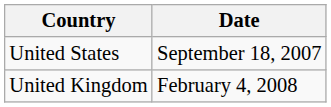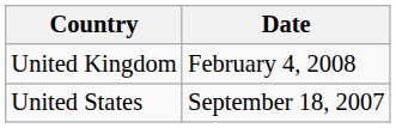rows swapped: United States <-> United Kingdom
